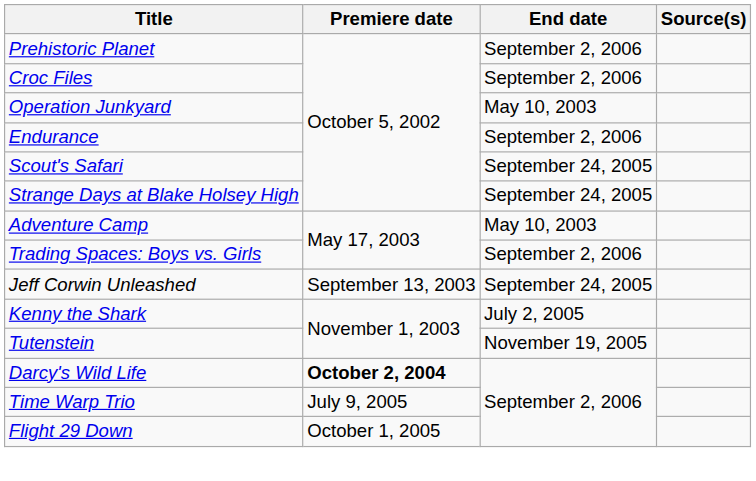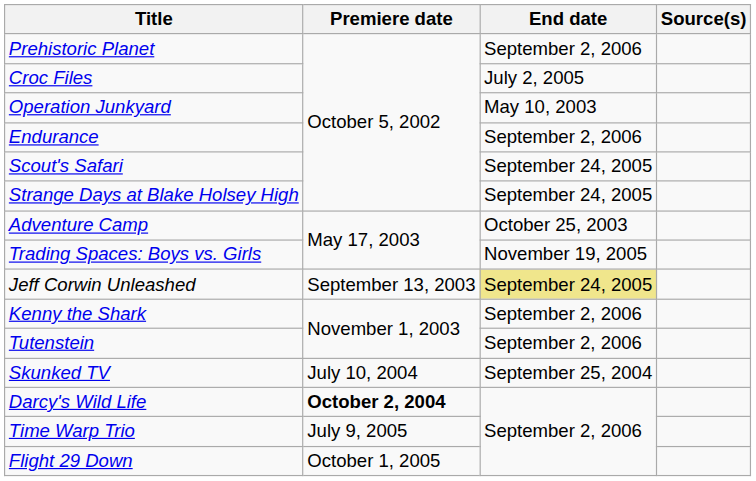Croc Files | End date: September 2, 2006 -> July 2, 2005
Adventure Camp | End date: May 10, 2003 -> October 25, 2003
Trading Spaces: Boys vs. Girls | End date: September 2, 2006 -> November 19, 2005
Jeff Corwin Unleashed | End date: no background -> khaki background
Kenny the Shark | End date: July 2, 2005 -> September 2, 2006
Tutenstein | End date: November 19, 2005 -> September 2, 2006
+ row: Skunked TV | July 10, 2004 | September 25, 2004
